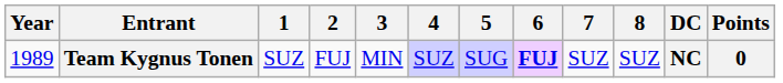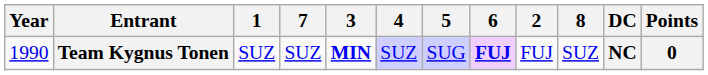columns swapped: 2 <-> 7
Team Kygnus Tonen | Year: 1989 -> 1990
Team Kygnus Tonen | 3: normal -> bold
